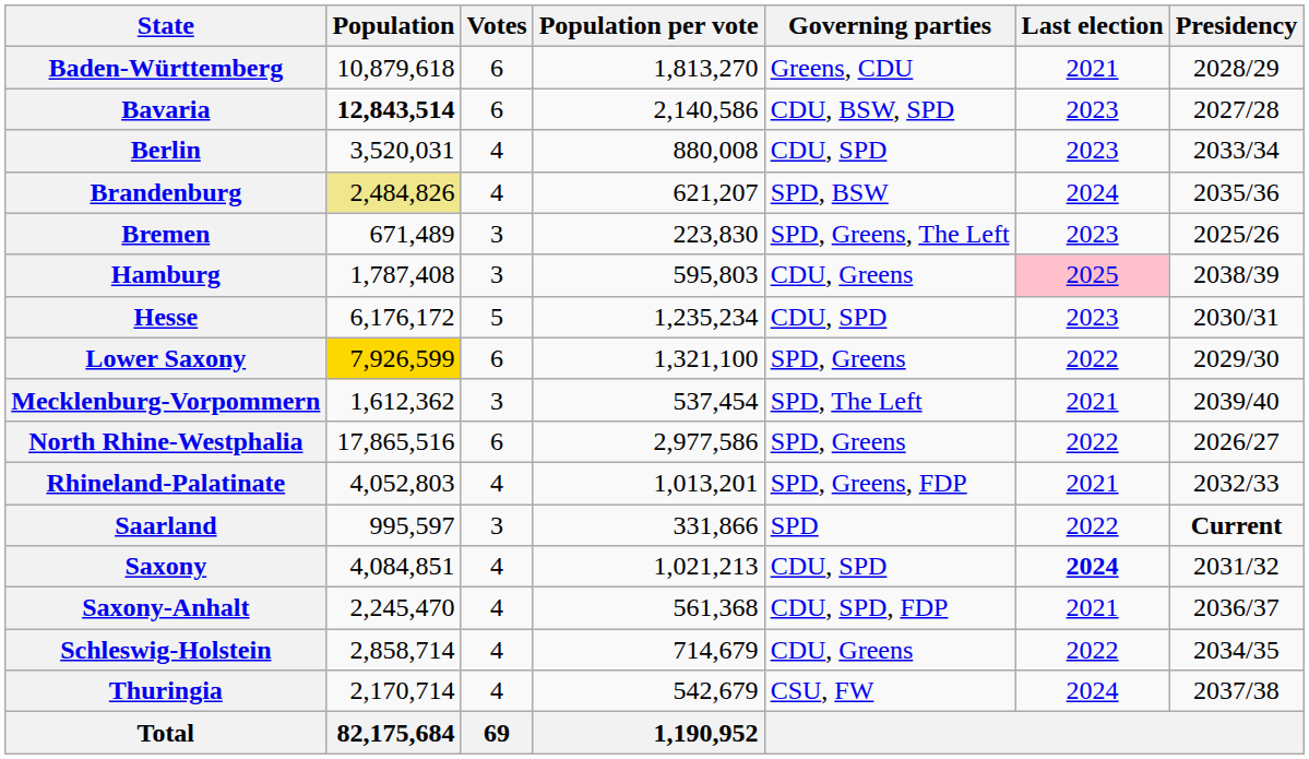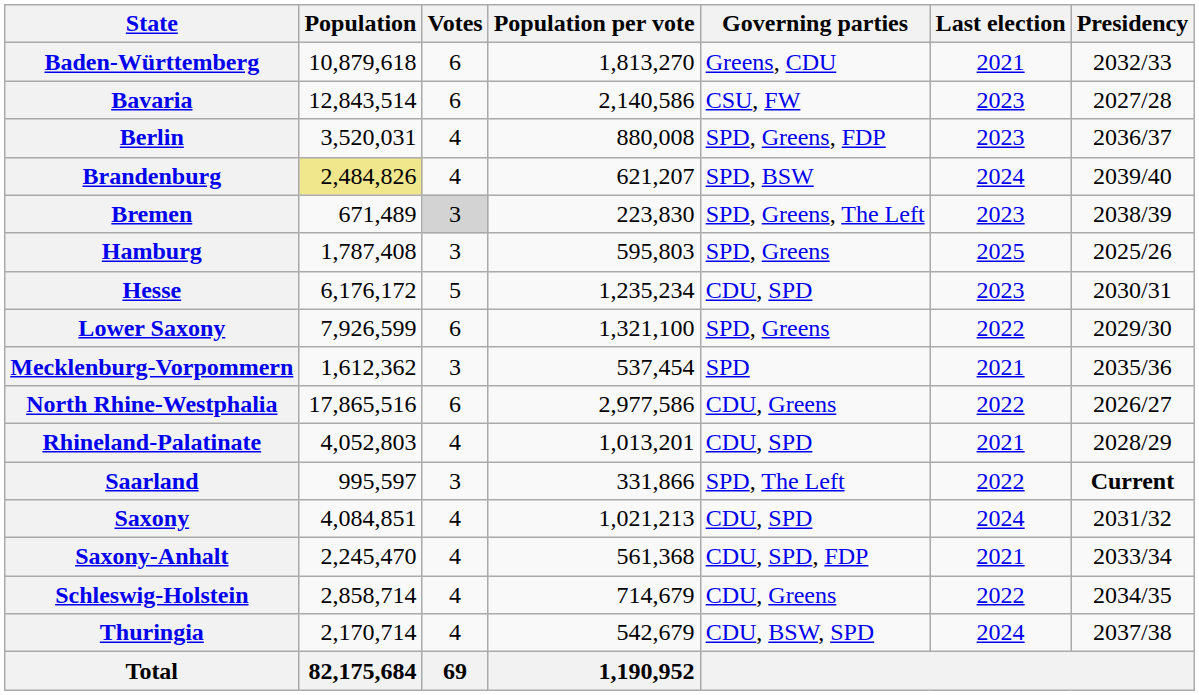Baden-Württemberg | Presidency: 2028/29 -> 2032/33
Bavaria | Population: bold -> normal
Bavaria | Governing parties: CDU, BSW, SPD -> CSU, FW
Berlin | Governing parties: CDU, SPD -> SPD, Greens, FDP
Berlin | Presidency: 2033/34 -> 2036/37
Brandenburg | Presidency: 2035/36 -> 2039/40
Bremen | Votes: no background -> lightgrey background
Bremen | Presidency: 2025/26 -> 2038/39
Hamburg | Governing parties: CDU, Greens -> SPD, Greens
Hamburg | Last election: pink background -> no background
Hamburg | Presidency: 2038/39 -> 2025/26
Lower Saxony | Population: gold background -> no background
Mecklenburg-Vorpommern | Governing parties: SPD, The Left -> SPD
Mecklenburg-Vorpommern | Presidency: 2039/40 -> 2035/36
North Rhine-Westphalia | Governing parties: SPD, Greens -> CDU, Greens
Rhineland-Palatinate | Governing parties: SPD, Greens, FDP -> CDU, SPD
Rhineland-Palatinate | Presidency: 2032/33 -> 2028/29
Saarland | Governing parties: SPD -> SPD, The Left
Saxony | Last election: bold -> normal
Saxony-Anhalt | Presidency: 2036/37 -> 2033/34
Thuringia | Governing parties: CSU, FW -> CDU, BSW, SPD
